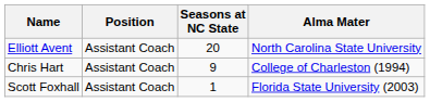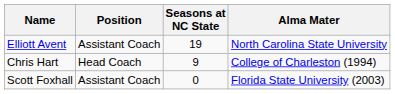Elliott Avent | Seasons at NC State: 20 -> 19
Chris Hart | Position: Assistant Coach -> Head Coach
Scott Foxhall | Seasons at NC State: 1 -> 0
